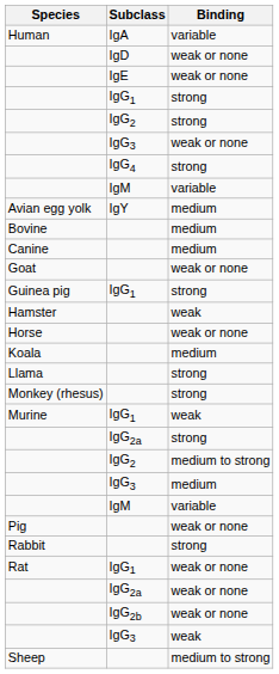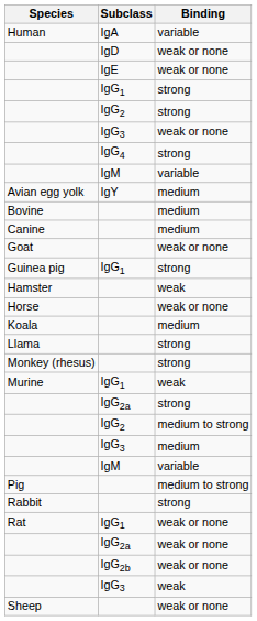Pig | Binding: weak or none -> medium to strong
Sheep | Binding: medium to strong -> weak or none
